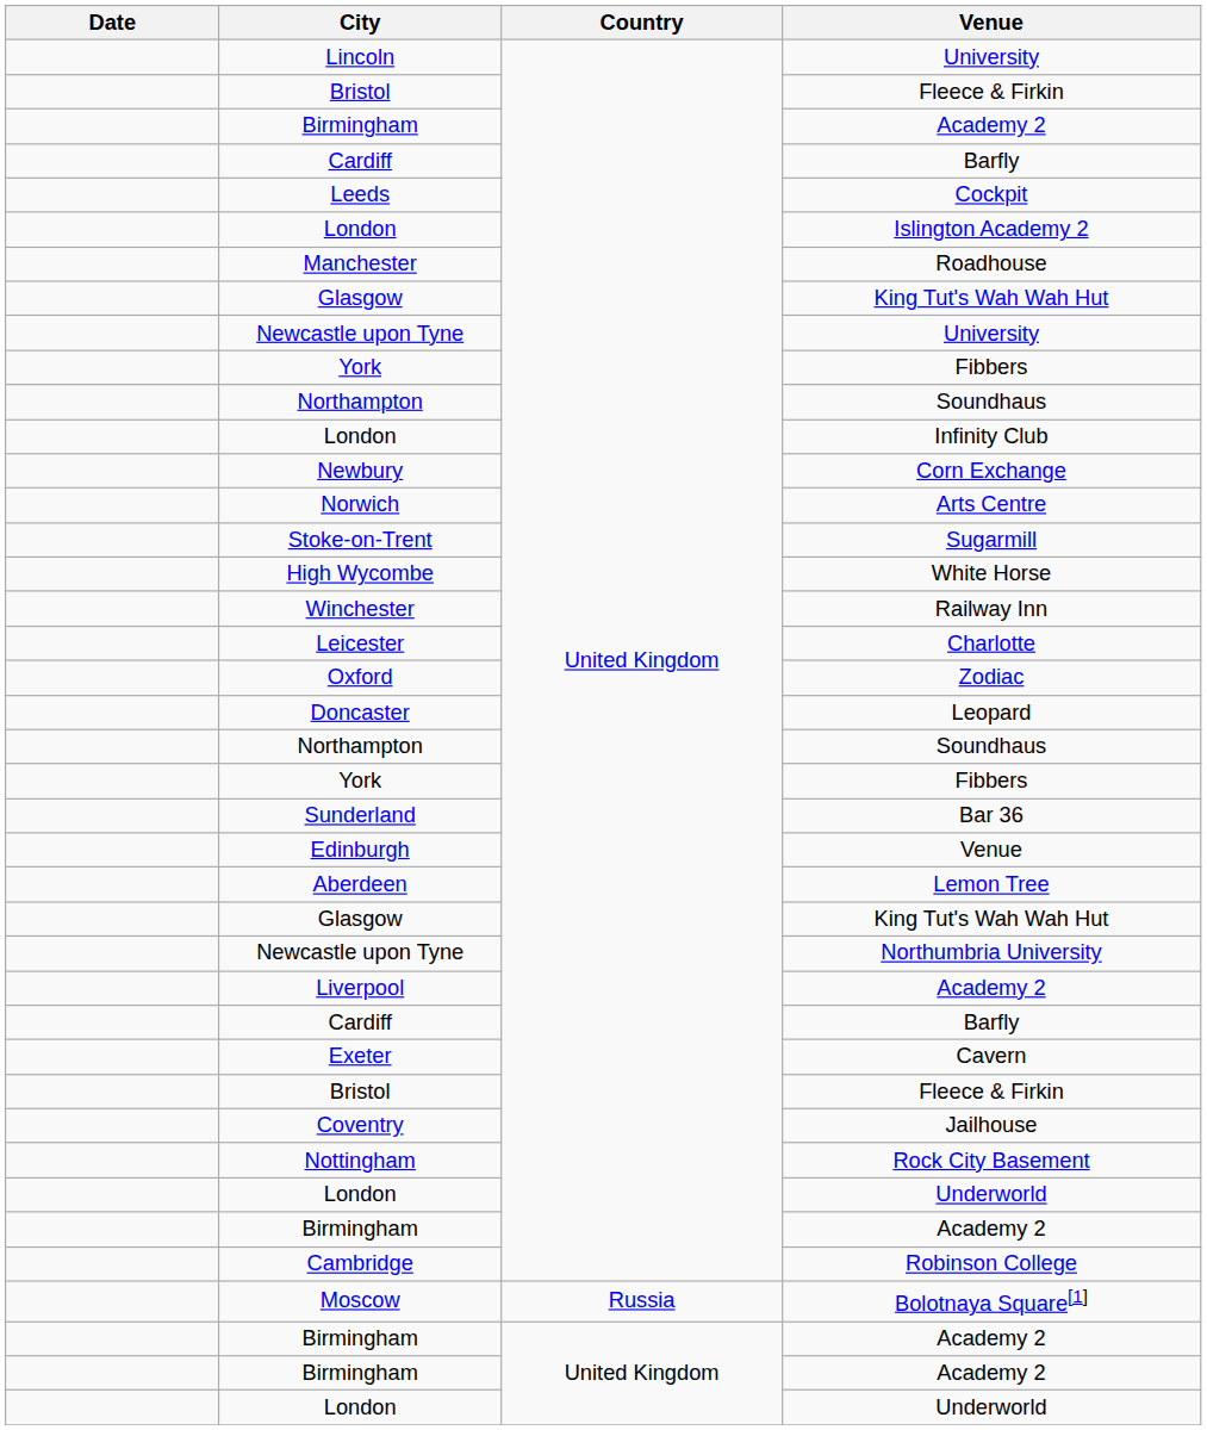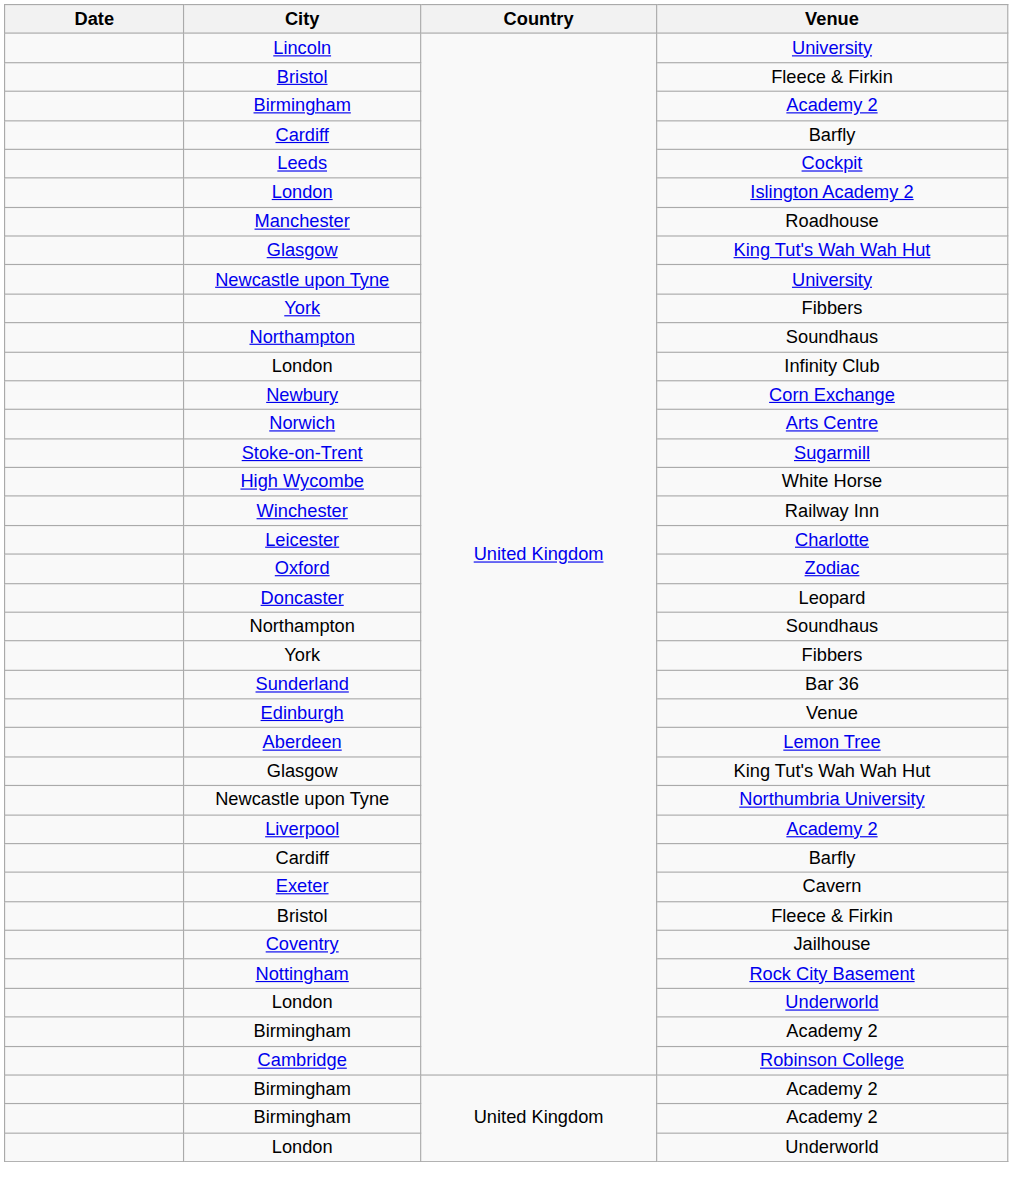- row: Moscow | Russia | Bolotnaya Square[1]
